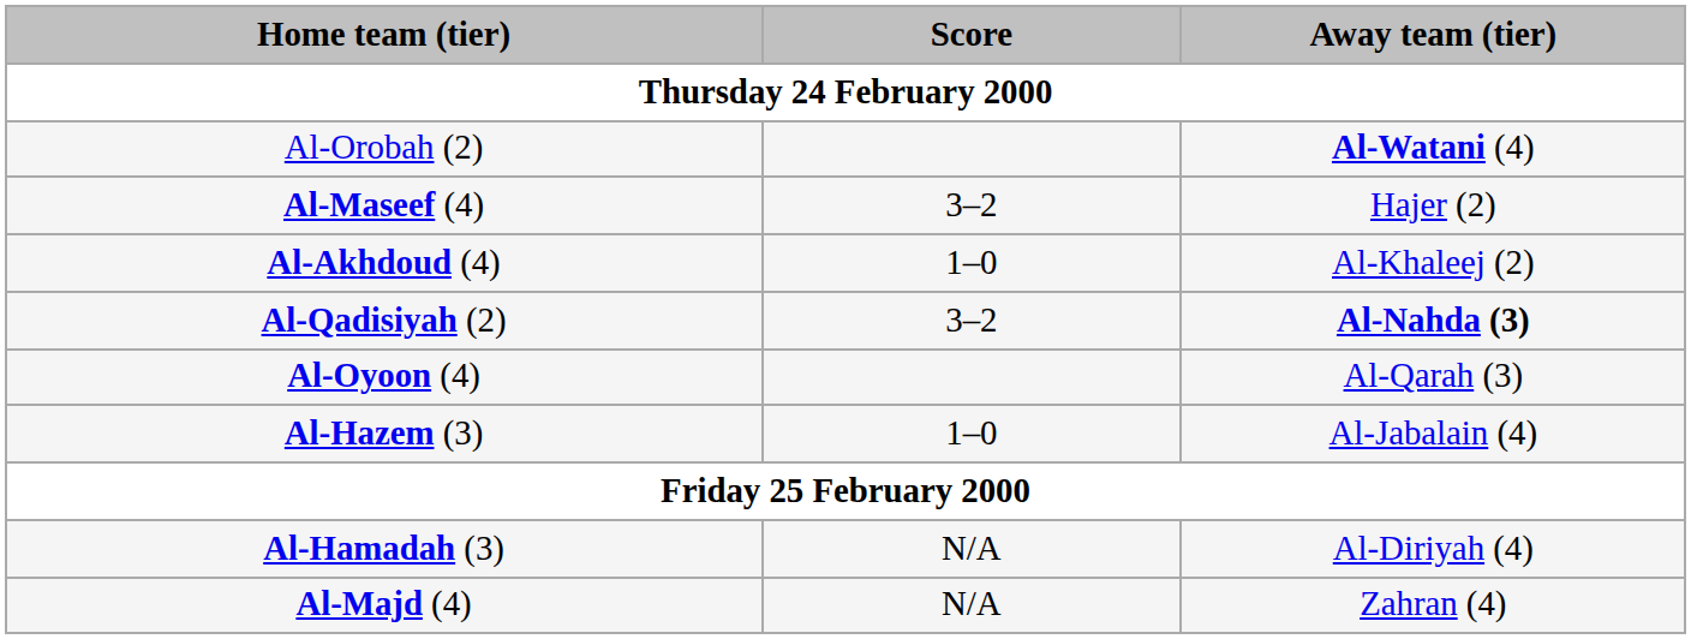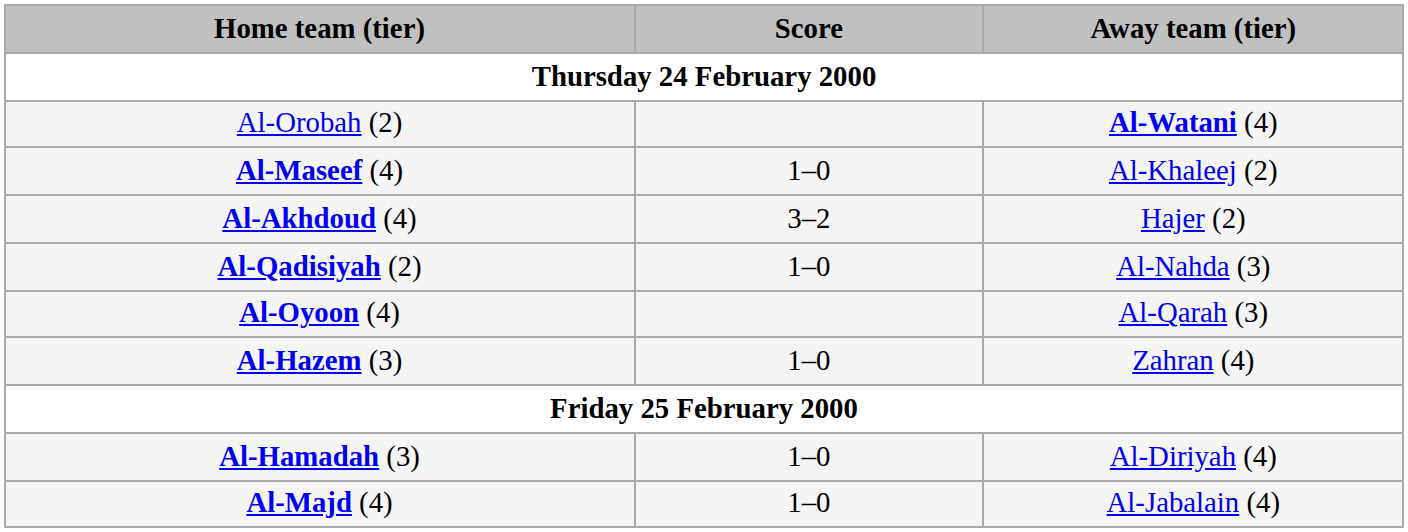Al-Maseef (4) | Score: 3–2 -> 1–0
Al-Maseef (4) | Away team (tier): Hajer (2) -> Al-Khaleej (2)
Al-Akhdoud (4) | Score: 1–0 -> 3–2
Al-Akhdoud (4) | Away team (tier): Al-Khaleej (2) -> Hajer (2)
Al-Qadisiyah (2) | Score: 3–2 -> 1–0
Al-Qadisiyah (2) | Away team (tier): bold -> normal
Al-Hazem (3) | Away team (tier): Al-Jabalain (4) -> Zahran (4)
Al-Hamadah (3) | Score: N/A -> 1–0
Al-Majd (4) | Score: N/A -> 1–0
Al-Majd (4) | Away team (tier): Zahran (4) -> Al-Jabalain (4)
